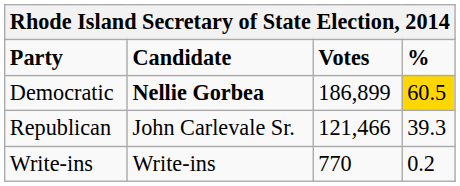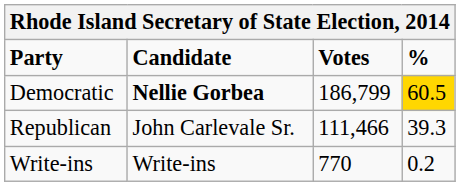Democratic | Votes: 186,899 -> 186,799
Republican | Votes: 121,466 -> 111,466
